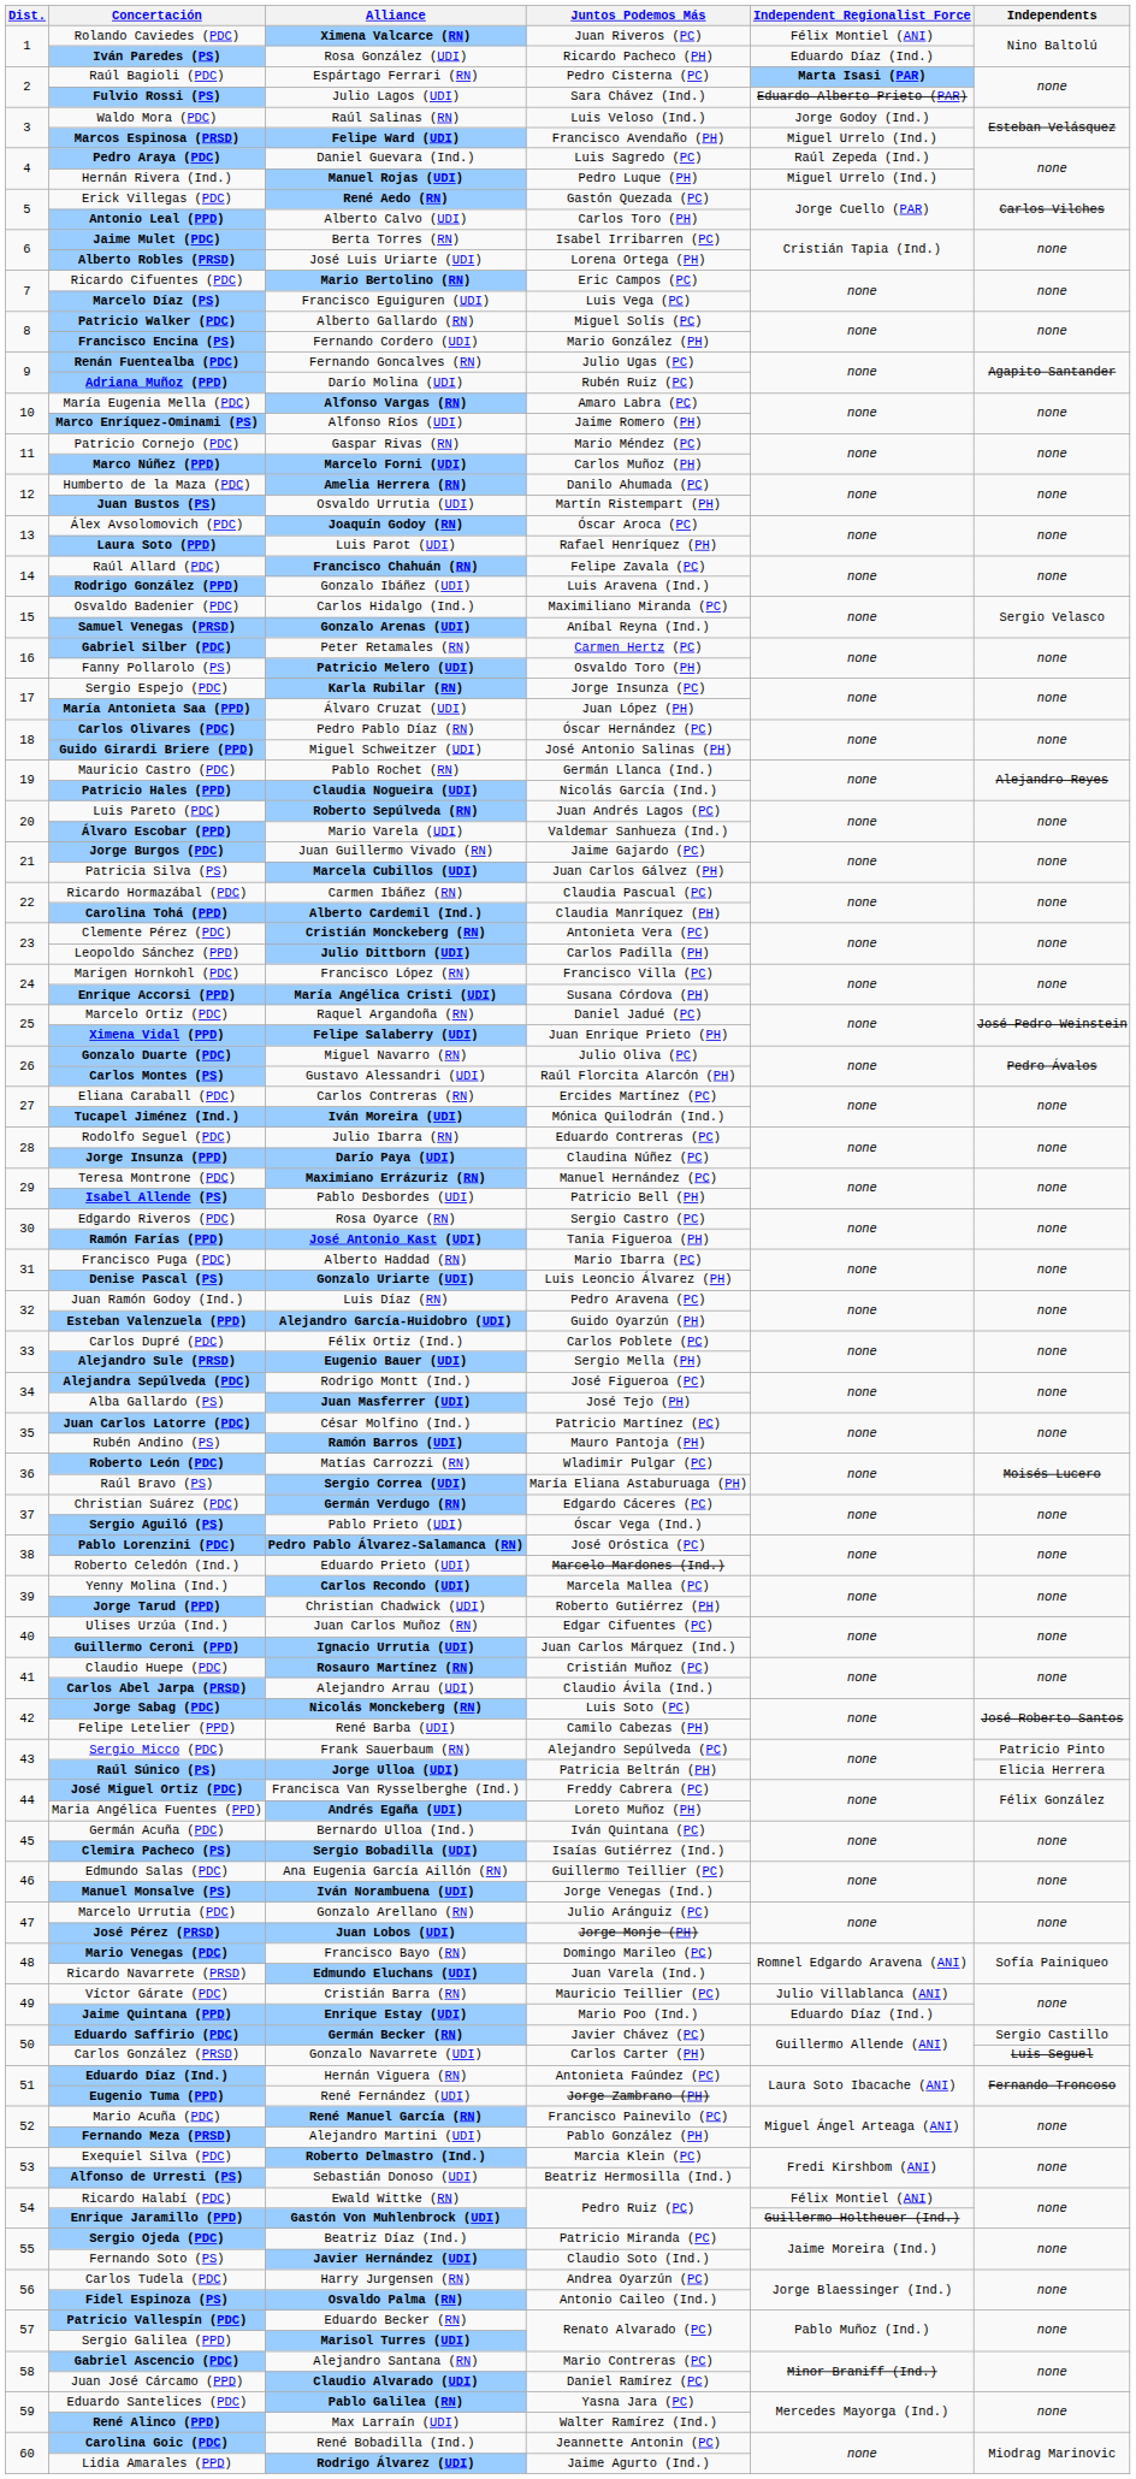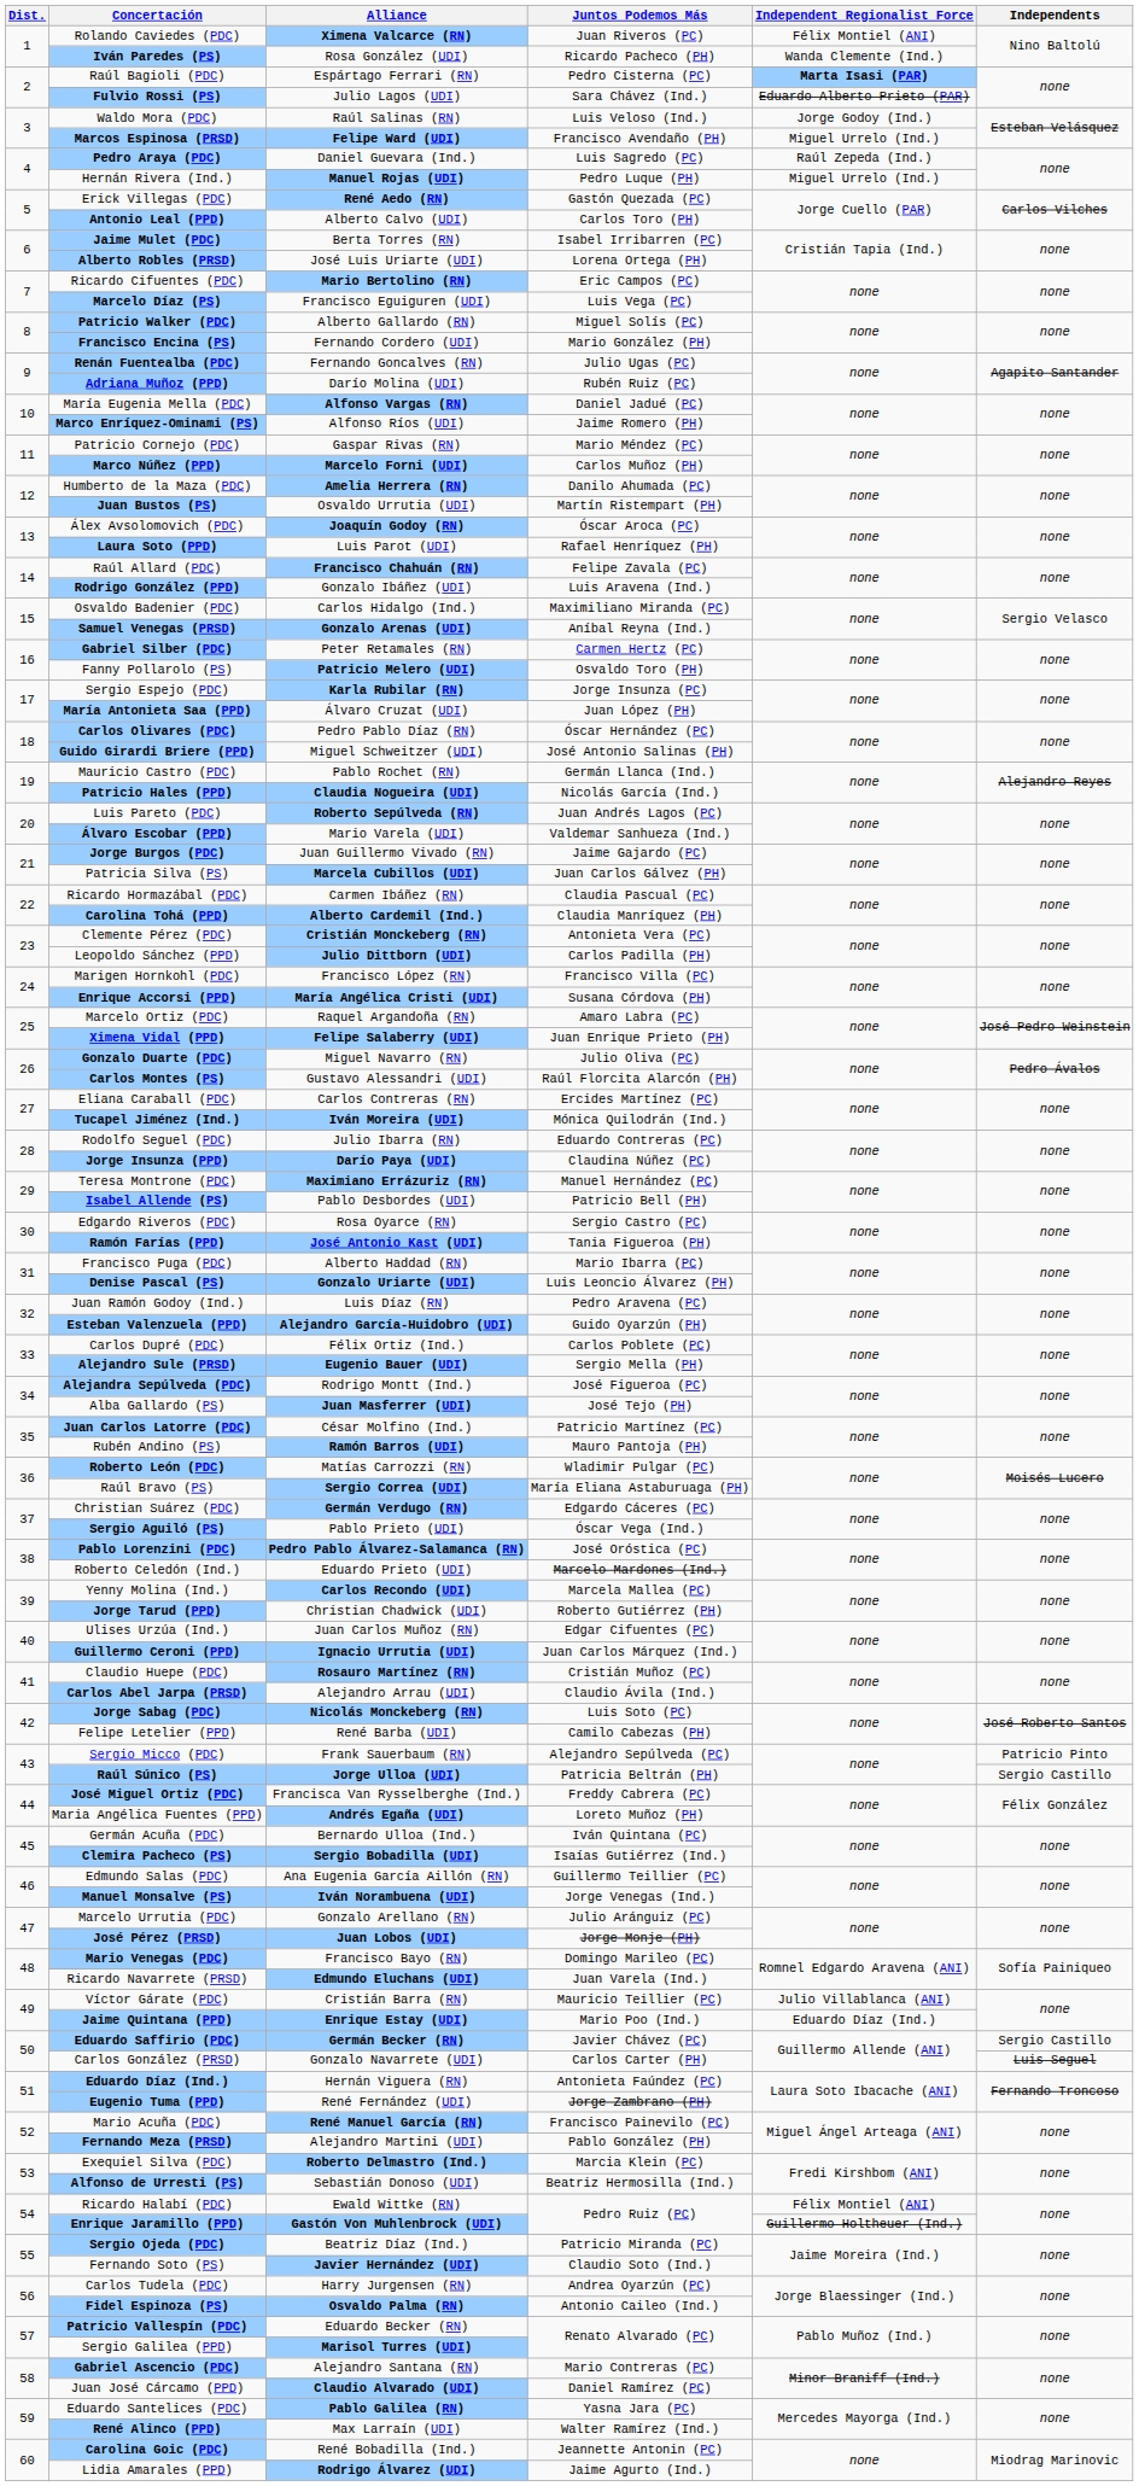Iván Paredes (PS) | Independent Regionalist Force: Eduardo Díaz (Ind.) -> Wanda Clemente (Ind.)
María Eugenia Mella (PDC) | Juntos Podemos Más: Amaro Labra (PC) -> Daniel Jadué (PC)
Marcelo Ortiz (PDC) | Juntos Podemos Más: Daniel Jadué (PC) -> Amaro Labra (PC)
Raúl Súnico (PS) | Independents: Elicia Herrera -> Sergio Castillo
